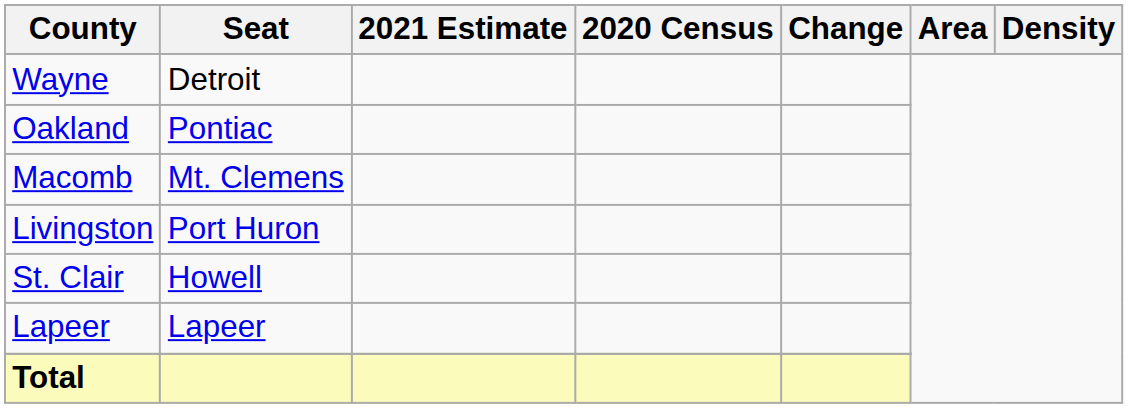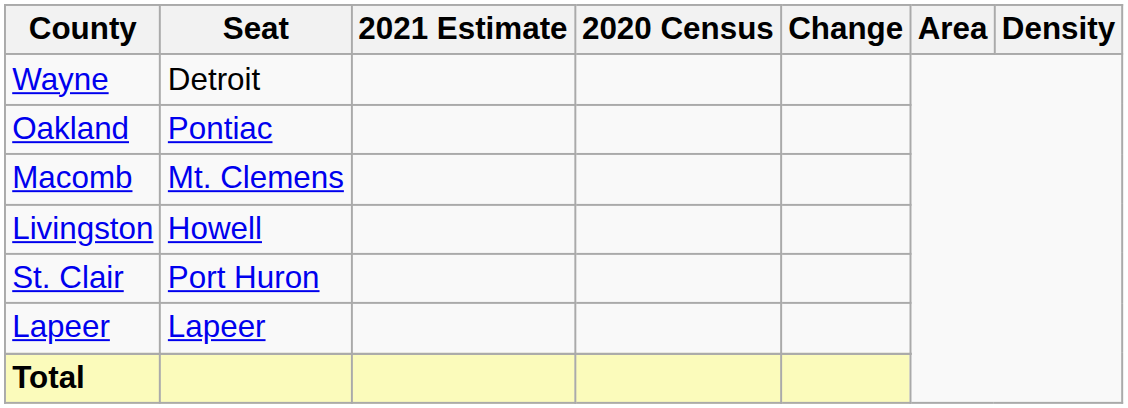Livingston | Seat: Port Huron -> Howell
St. Clair | Seat: Howell -> Port Huron
